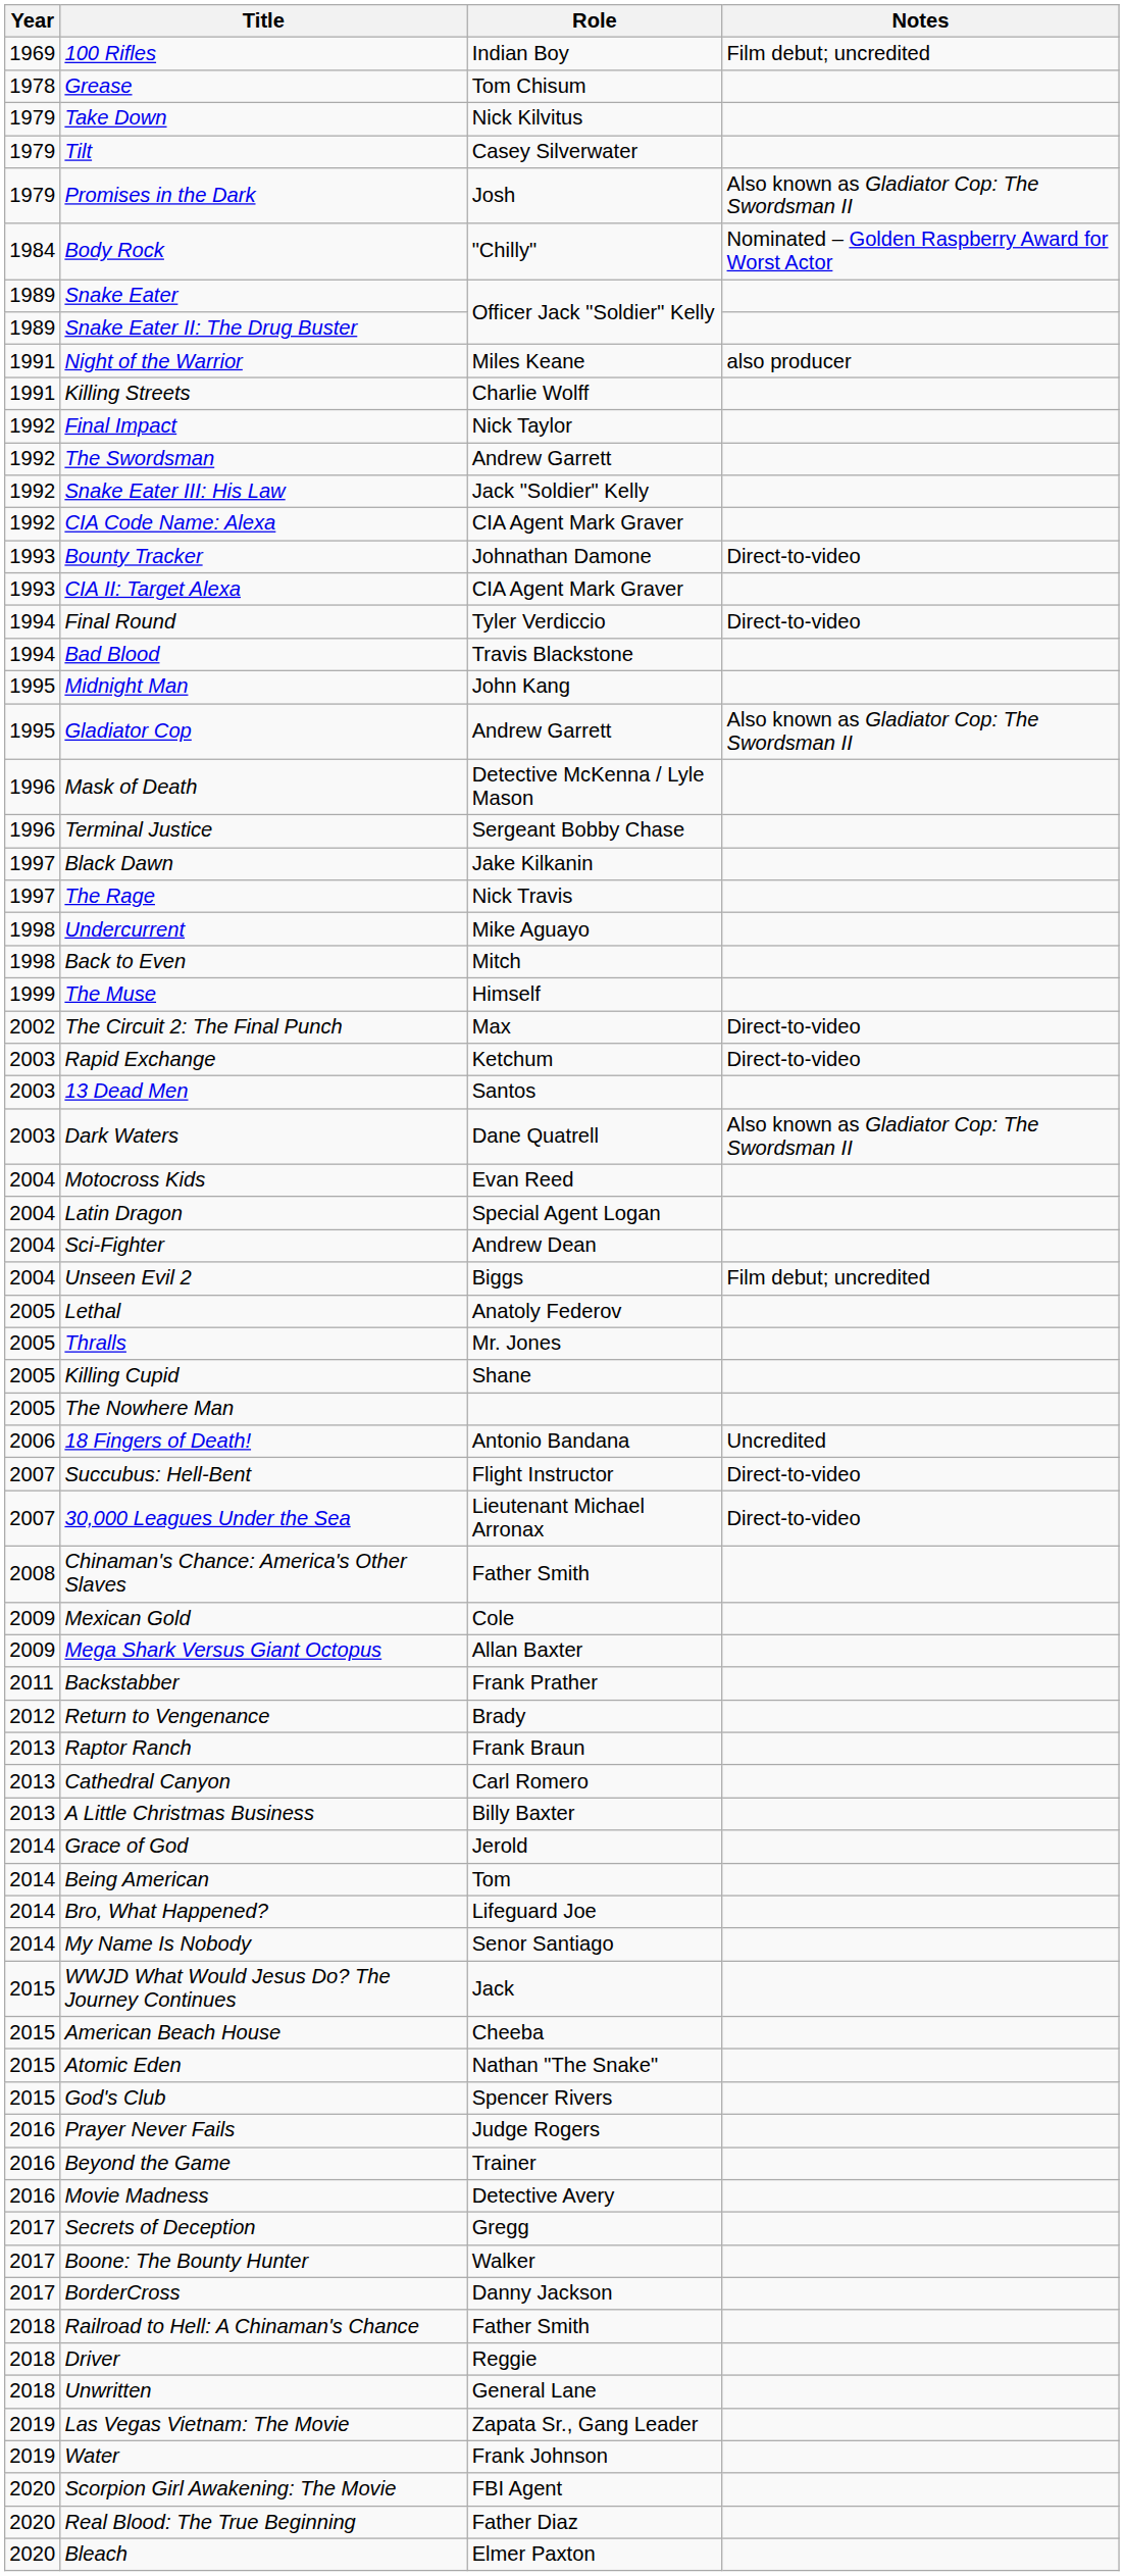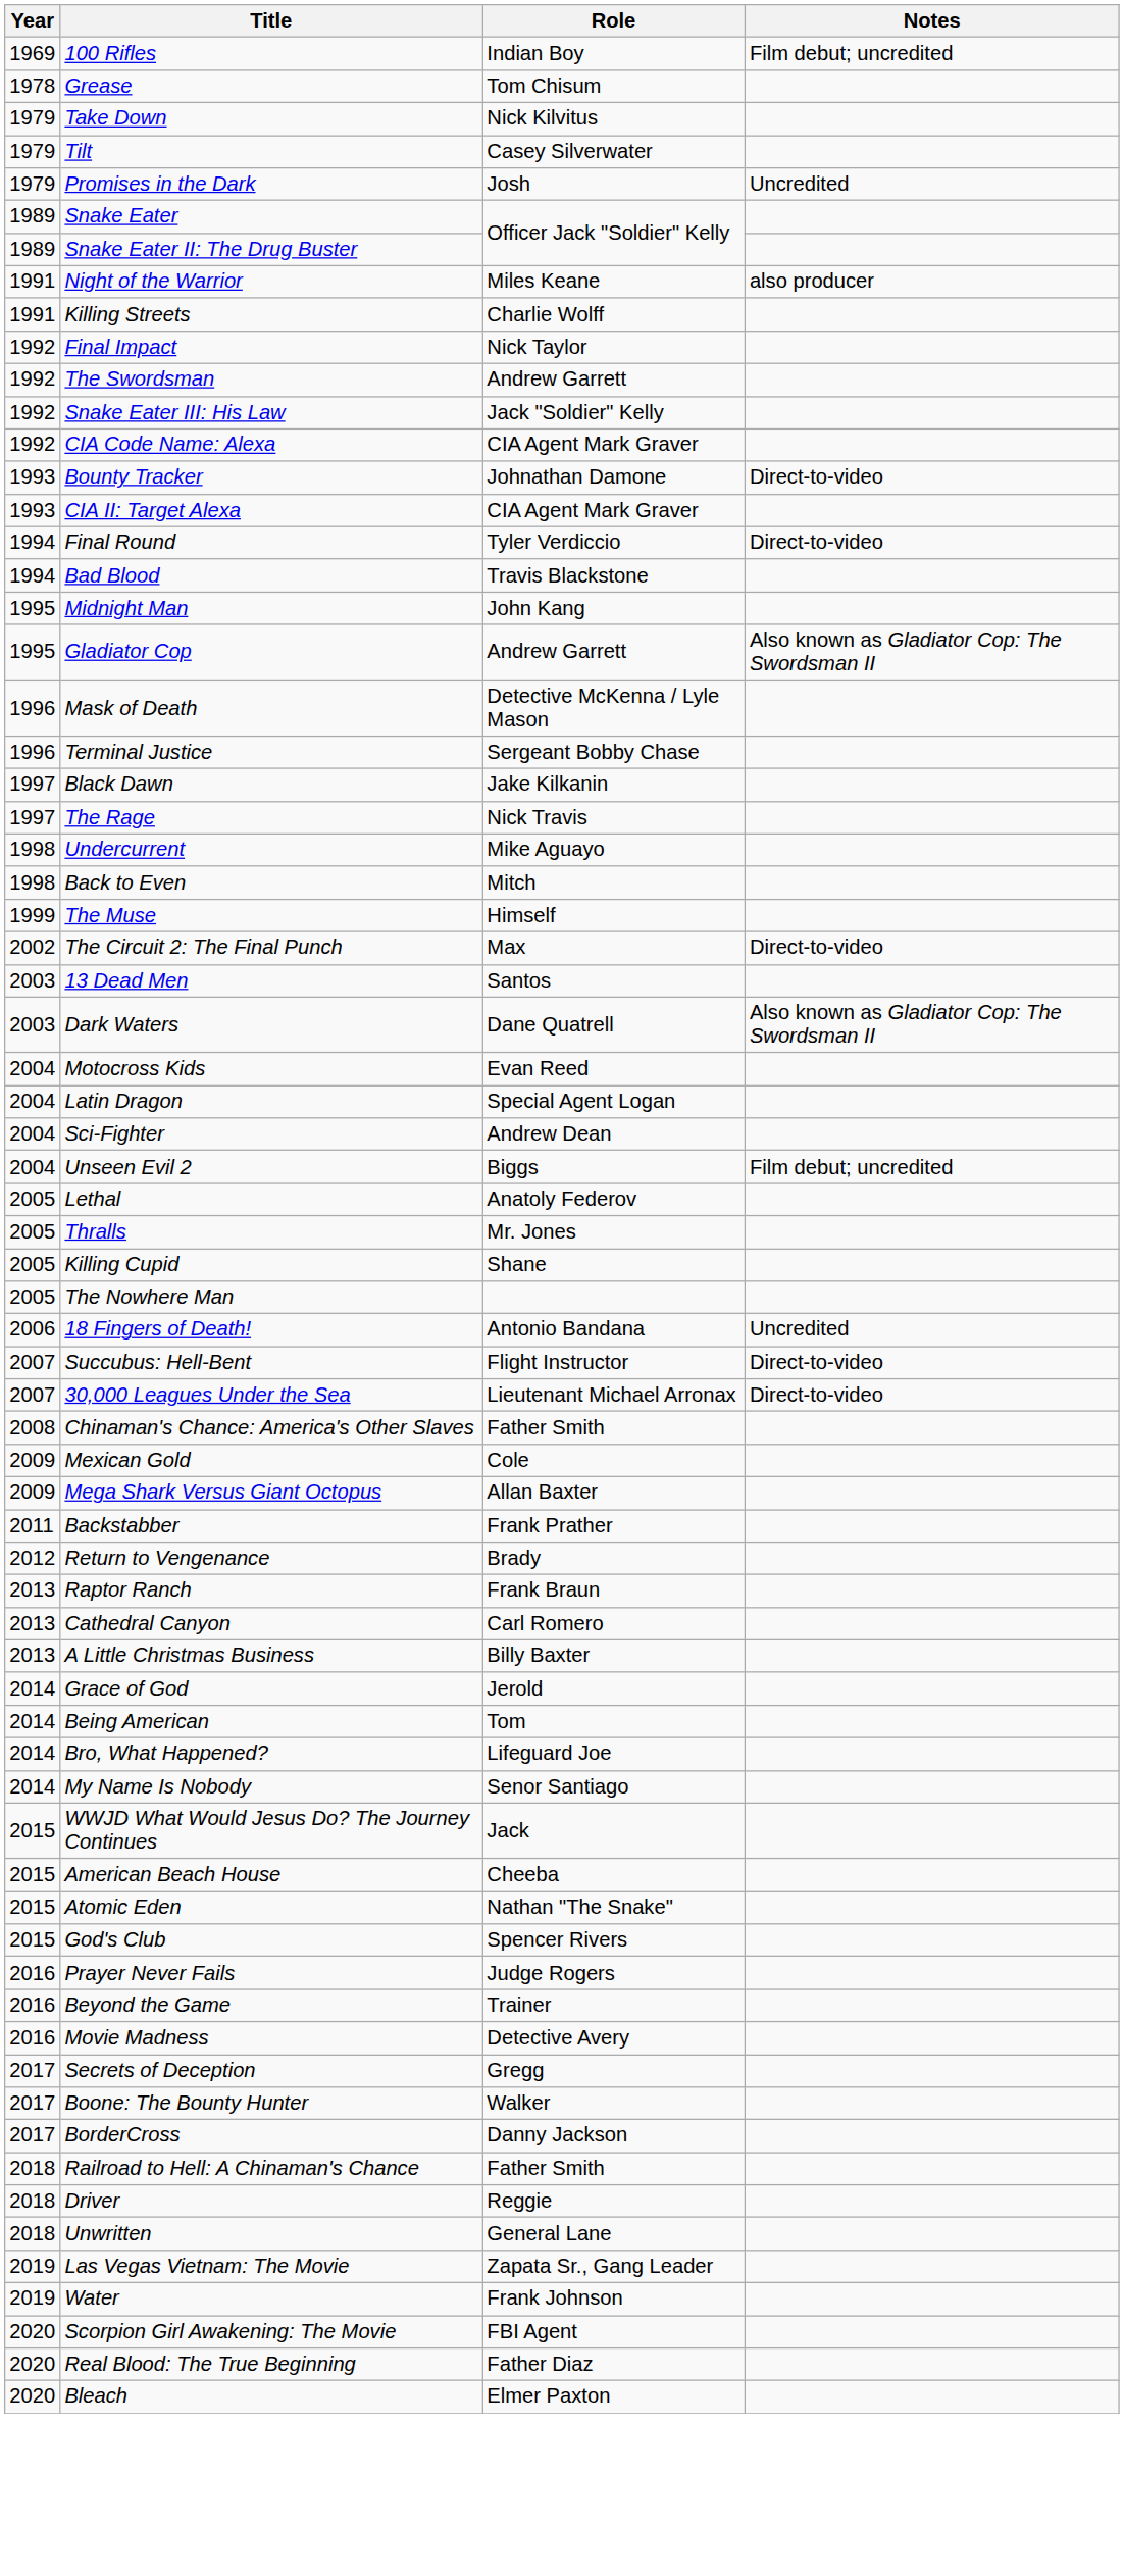Promises in the Dark | Notes: Also known as Gladiator Cop: The Swordsman II -> Uncredited
- row: 1984 | Body Rock | "Chilly" | Nominated – Golden Raspberry Award for Worst Actor
- row: 2003 | Rapid Exchange | Ketchum | Direct-to-video
